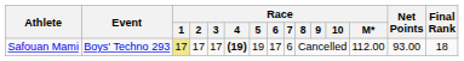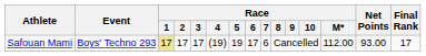Safouan Mami | Race / 4: bold -> normal
Safouan Mami | Final Rank: 18 -> 17
